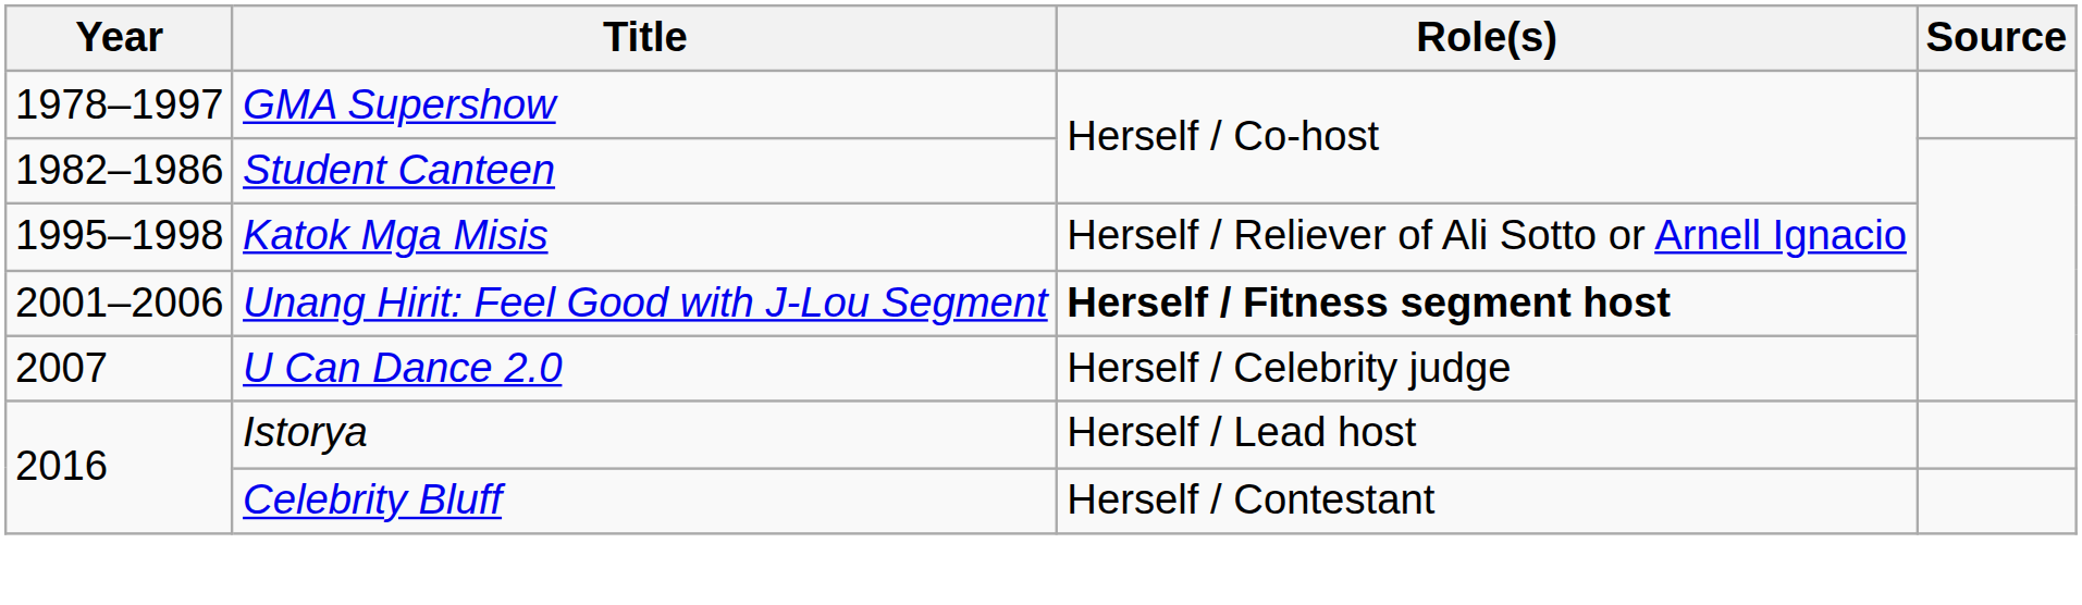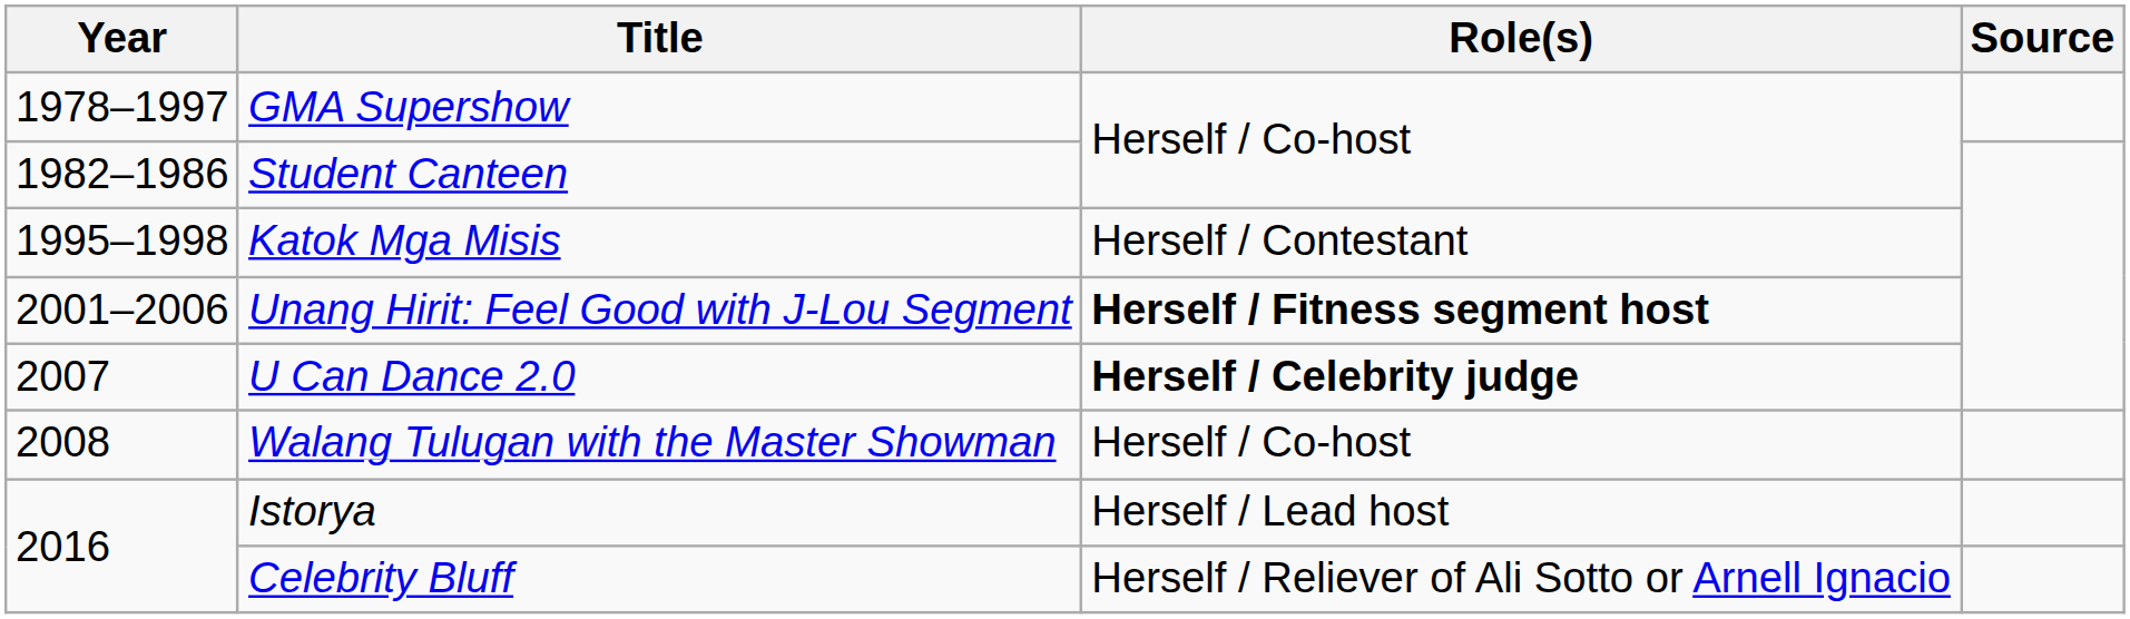Katok Mga Misis | Role(s): Herself / Reliever of Ali Sotto or Arnell Ignacio -> Herself / Contestant
U Can Dance 2.0 | Role(s): normal -> bold
+ row: 2008 | Walang Tulugan with the Master Showman | Herself / Co-host
Celebrity Bluff | Role(s): Herself / Contestant -> Herself / Reliever of Ali Sotto or Arnell Ignacio
